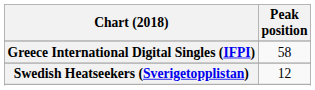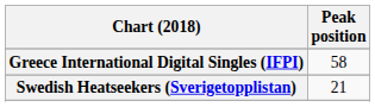Swedish Heatseekers (Sverigetopplistan) | Peak position: 12 -> 21
